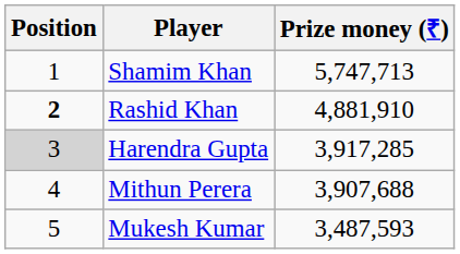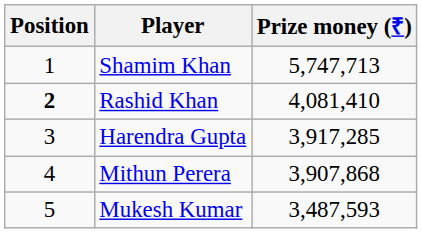Rashid Khan | Prize money (₹): 4,881,910 -> 4,081,410
Harendra Gupta | Position: lightgrey background -> no background
Mithun Perera | Prize money (₹): 3,907,688 -> 3,907,868
